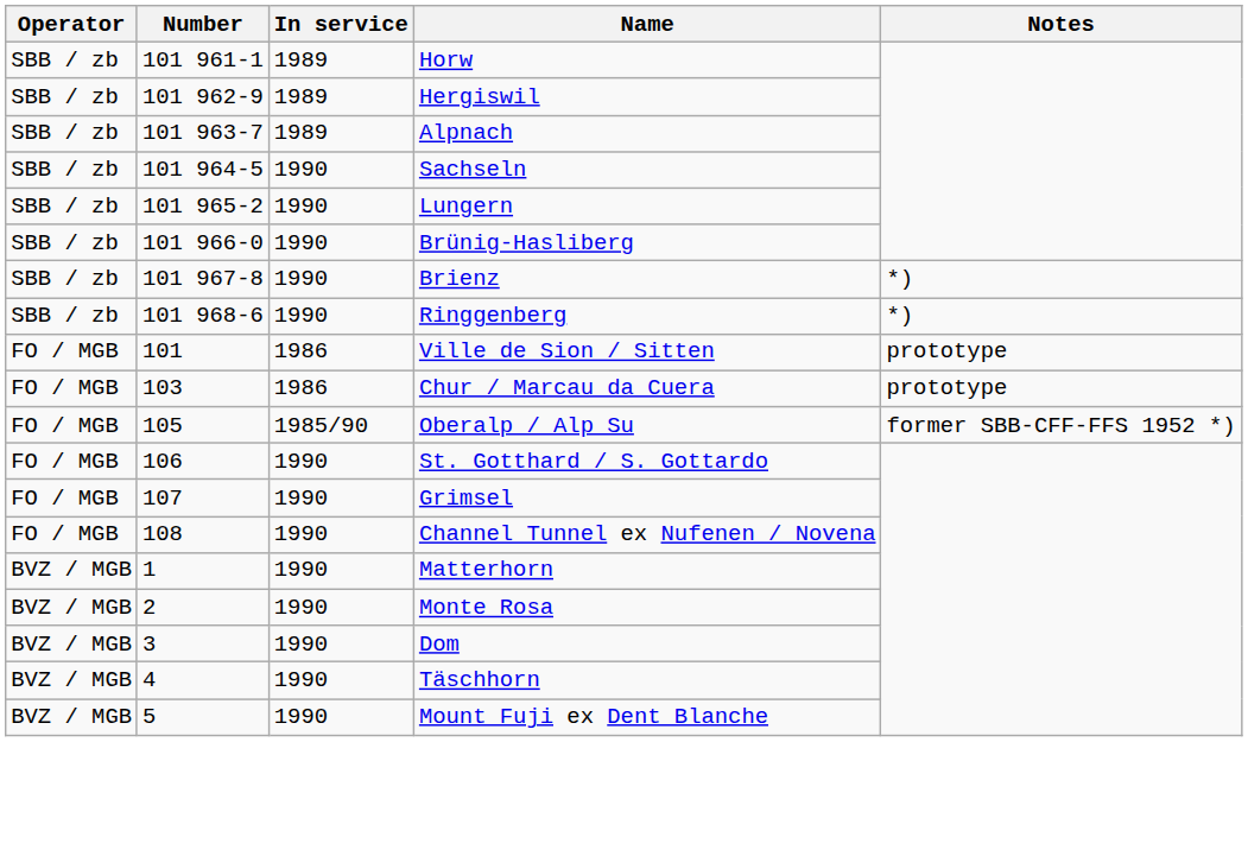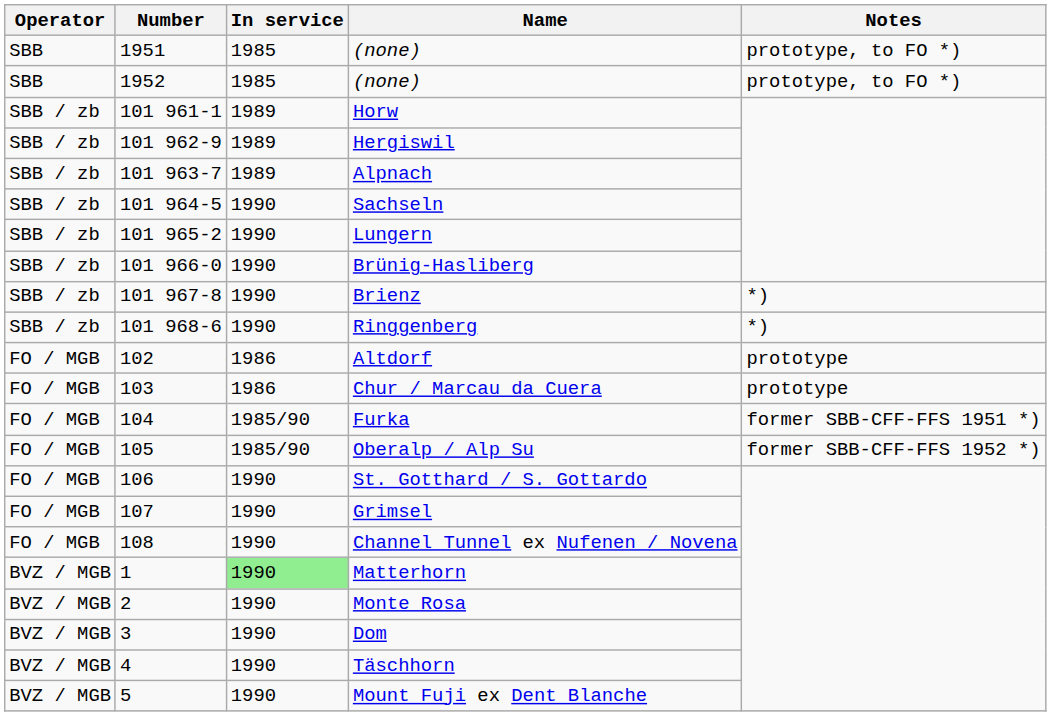+ row: SBB | 1951 | 1985 | (none) | prototype, to FO *)
+ row: SBB | 1952 | 1985 | (none) | prototype, to FO *)
- row: FO / MGB | 101 | 1986 | Ville de Sion / Sitten | prototype
+ row: FO / MGB | 102 | 1986 | Altdorf | prototype
+ row: FO / MGB | 104 | 1985/90 | Furka | former SBB-CFF-FFS 1951 *)
Matterhorn | In service: no background -> lightgreen background
